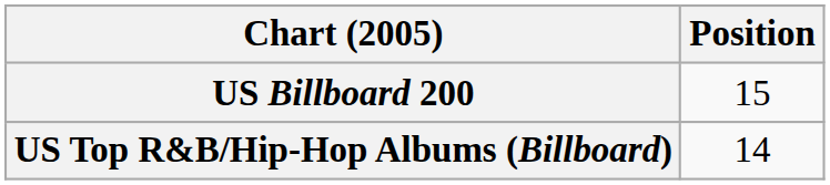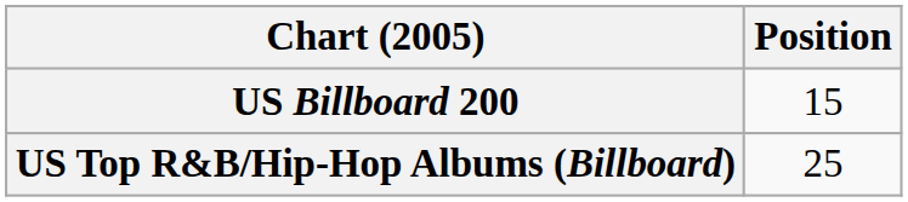US Top R&B/Hip-Hop Albums (Billboard) | Position: 14 -> 25
